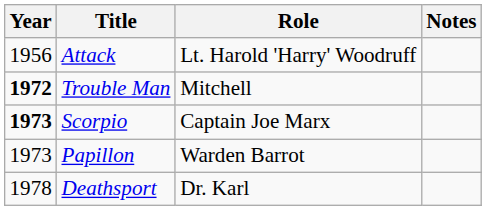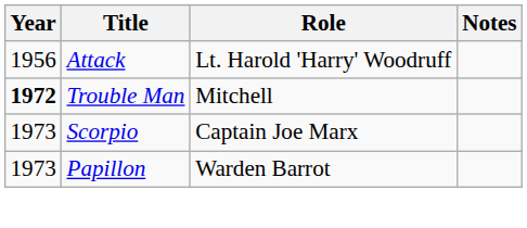Scorpio | Year: bold -> normal
- row: 1978 | Deathsport | Dr. Karl
